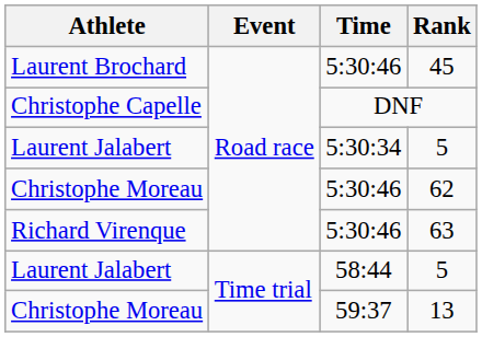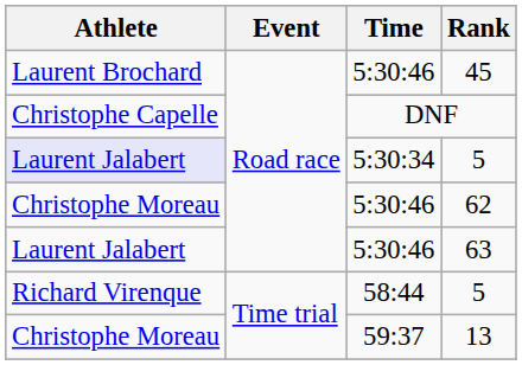5:30:34 / 5 | Athlete: no background -> lavender background
63 | Athlete: Richard Virenque -> Laurent Jalabert
58:44 / 5 | Athlete: Laurent Jalabert -> Richard Virenque
